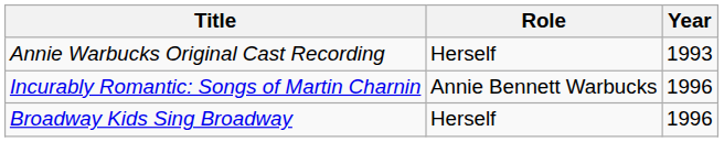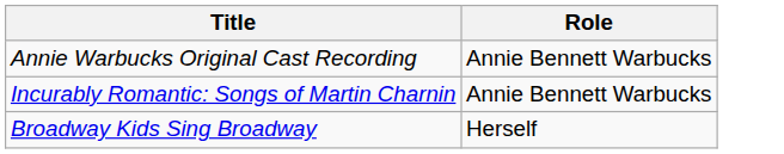- column: Year | 1993 | 1996 | 1996
Annie Warbucks Original Cast Recording | Role: Herself -> Annie Bennett Warbucks
